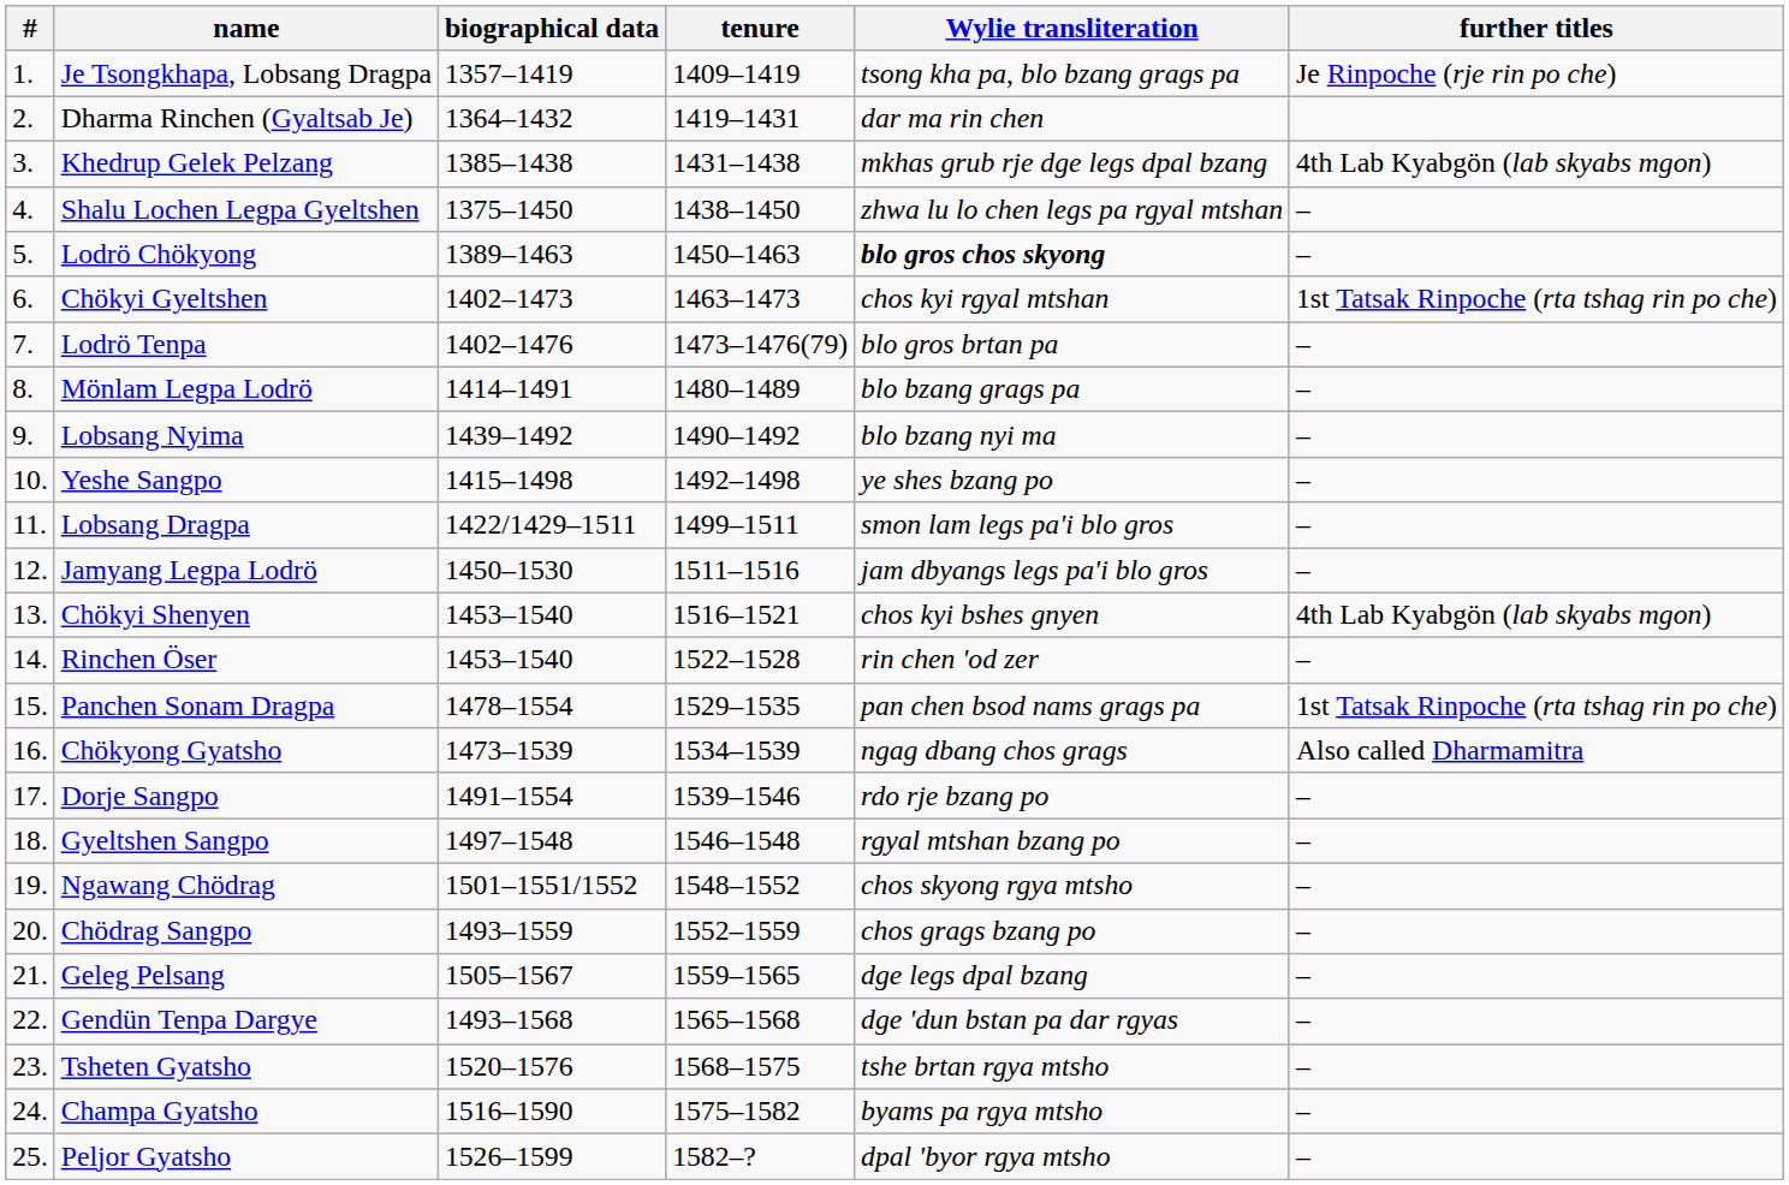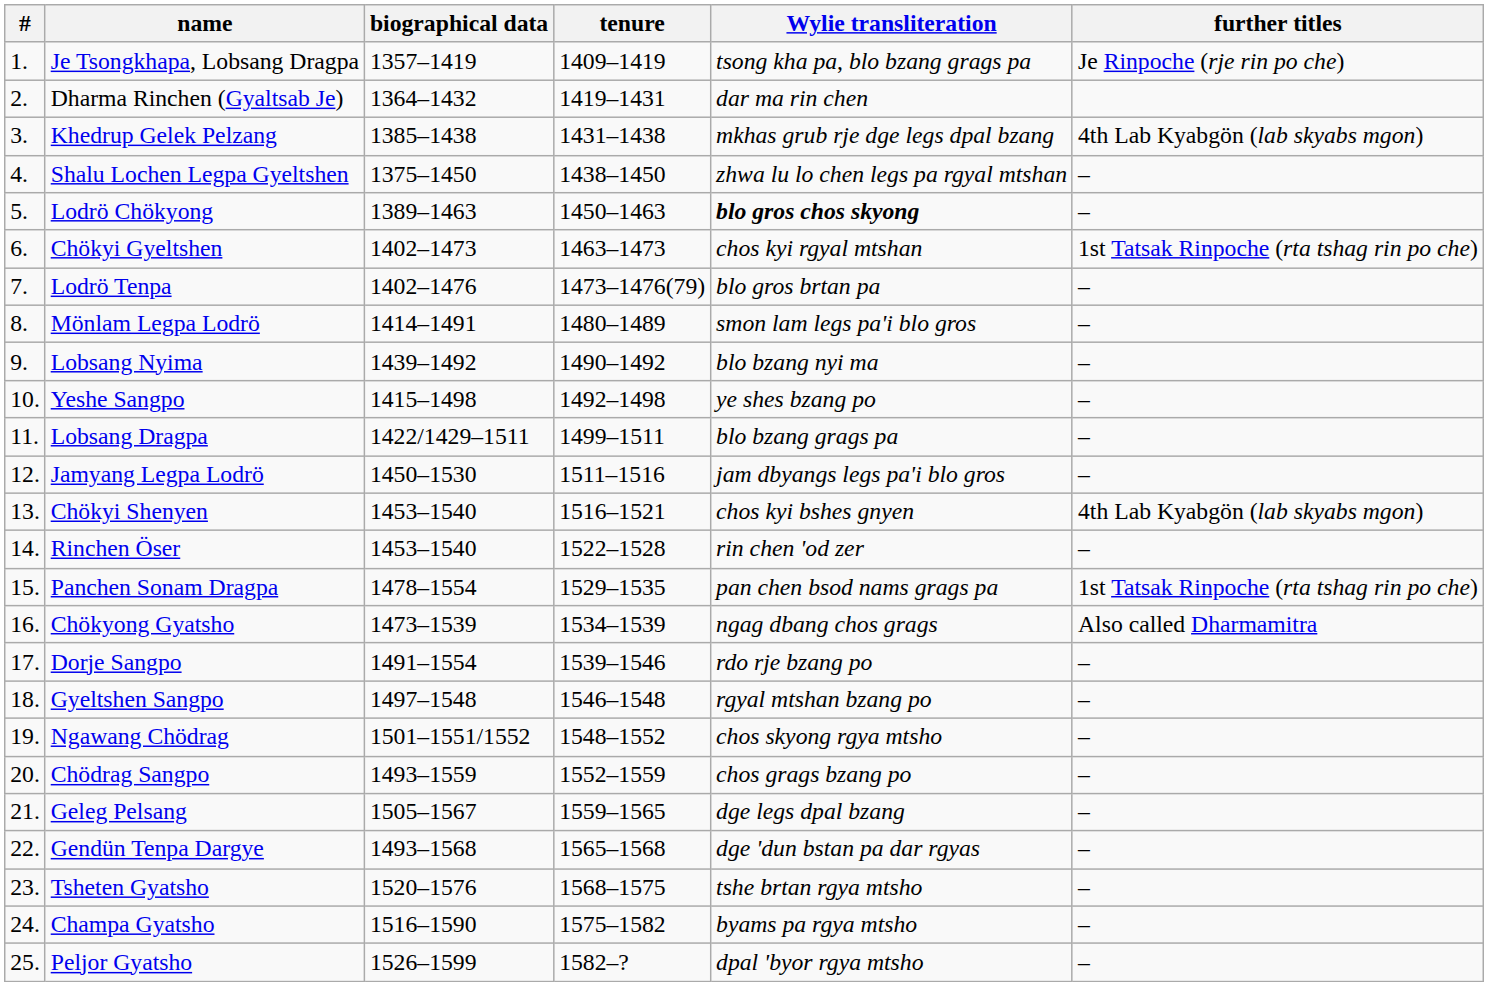Mönlam Legpa Lodrö | Wylie transliteration: blo bzang grags pa -> smon lam legs pa'i blo gros
Lobsang Dragpa | Wylie transliteration: smon lam legs pa'i blo gros -> blo bzang grags pa
